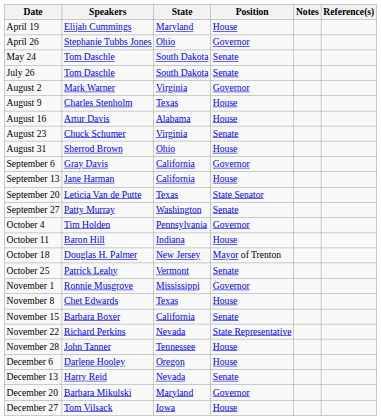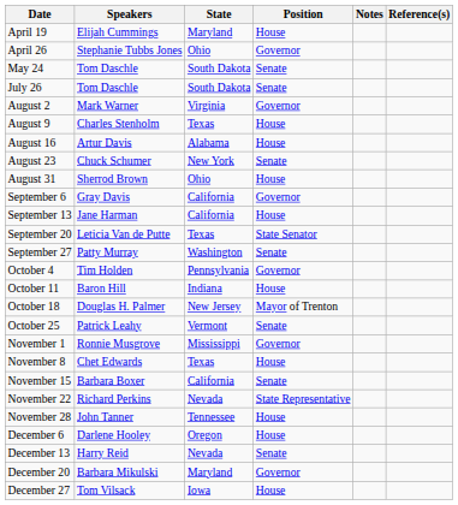August 23 | State: Virginia -> New York
